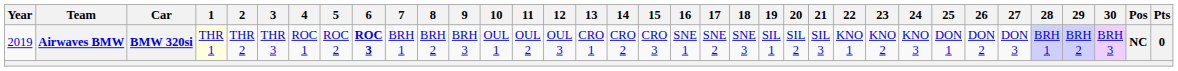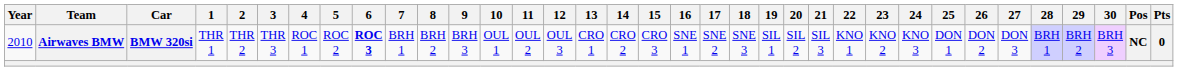Airwaves BMW | Year: 2019 -> 2010
Airwaves BMW | 1: lightyellow background -> no background
